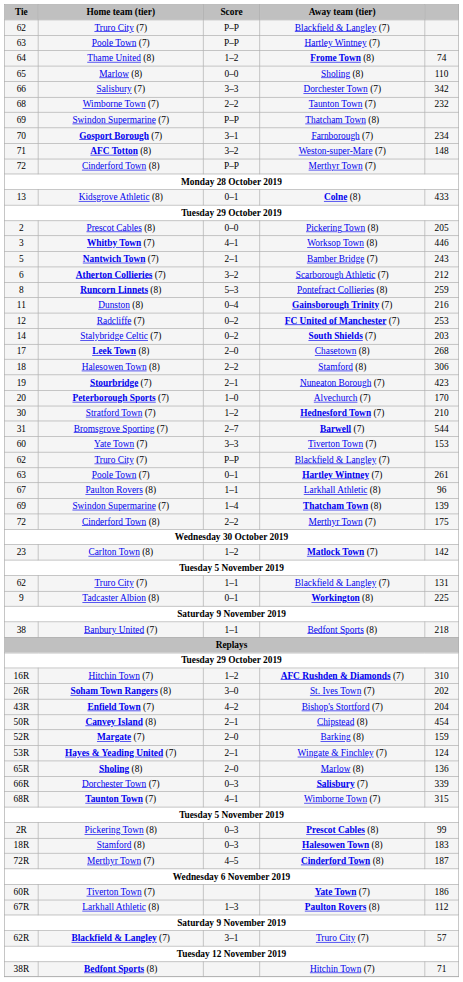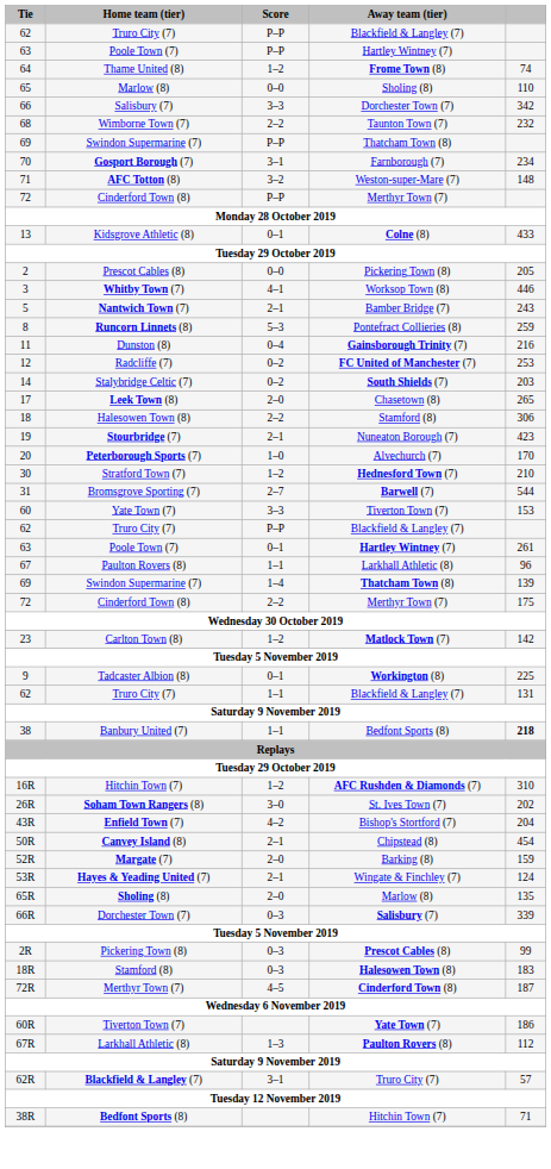- row: 6 | Atherton Collieries (7) | 3–2 | Scarborough Athletic (7) | 212
17 | column 5: 268 -> 265
rows swapped: 9 <-> 62 / 1–1
38 | column 5: normal -> bold
65R | column 5: 136 -> 135
- row: 68R | Taunton Town (7) | 4–1 | Wimborne Town (7) | 315
